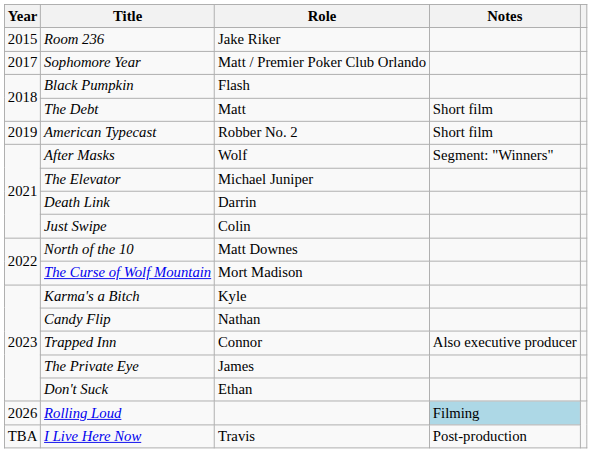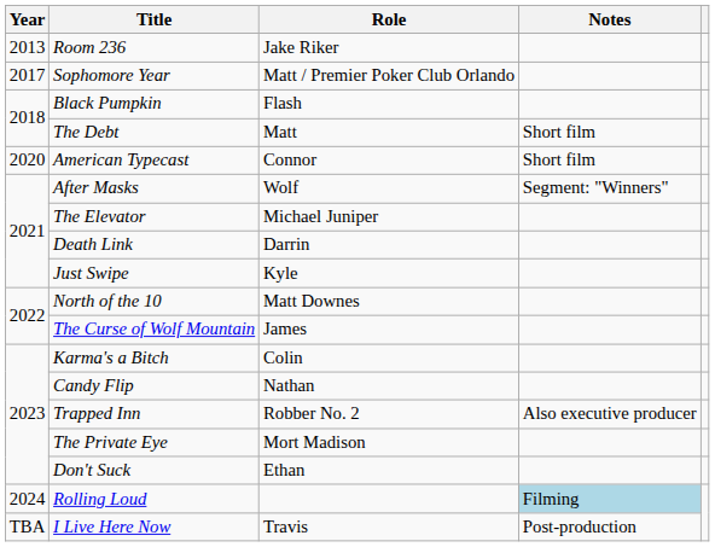Room 236 | Year: 2015 -> 2013
American Typecast | Year: 2019 -> 2020
American Typecast | Role: Robber No. 2 -> Connor
Just Swipe | Role: Colin -> Kyle
The Curse of Wolf Mountain | Role: Mort Madison -> James
Karma's a Bitch | Role: Kyle -> Colin
Trapped Inn | Role: Connor -> Robber No. 2
The Private Eye | Role: James -> Mort Madison
Rolling Loud | Year: 2026 -> 2024
